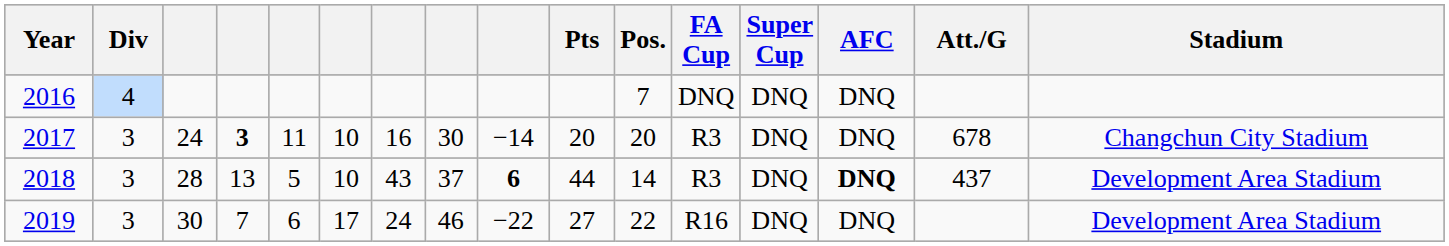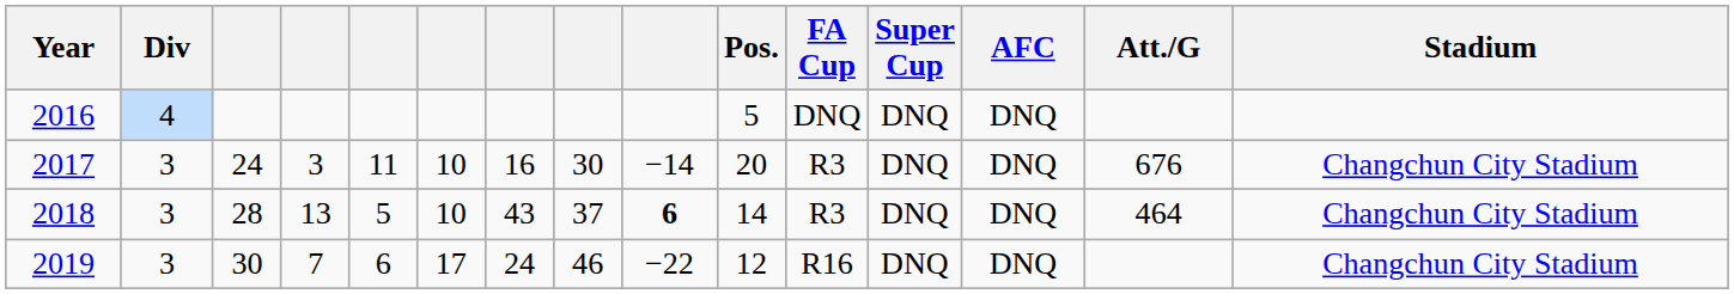- column: Pts | 20 | 44 | 27
2016 | Pos.: 7 -> 5
2017 | column 4: bold -> normal
2017 | Att./G: 678 -> 676
2018 | AFC: bold -> normal
2018 | Att./G: 437 -> 464
2018 | Stadium: Development Area Stadium -> Changchun City Stadium
2019 | Pos.: 22 -> 12
2019 | Stadium: Development Area Stadium -> Changchun City Stadium
